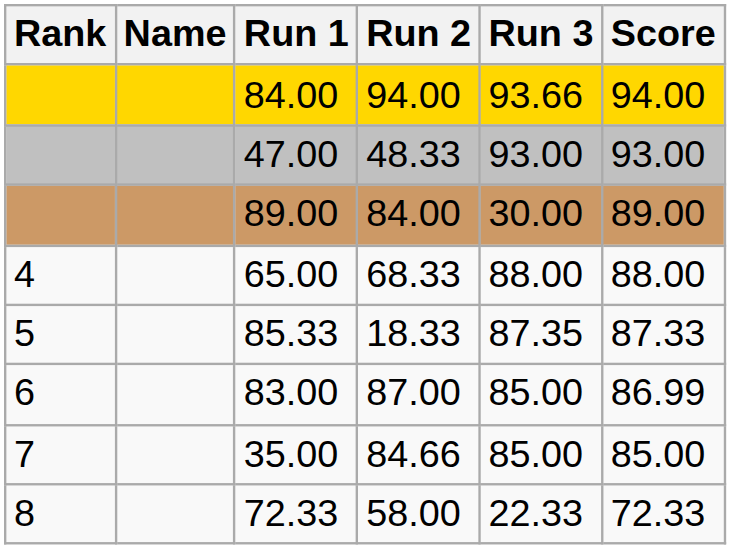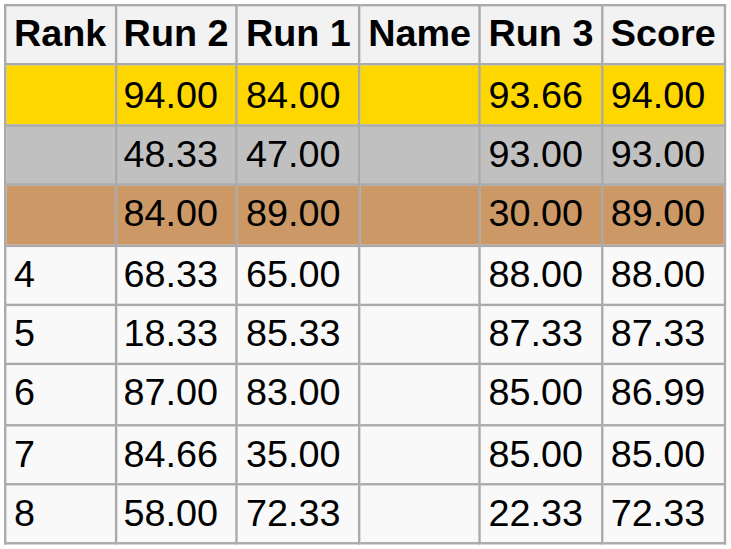columns swapped: Name <-> Run 2
85.33 | Run 3: 87.35 -> 87.33
